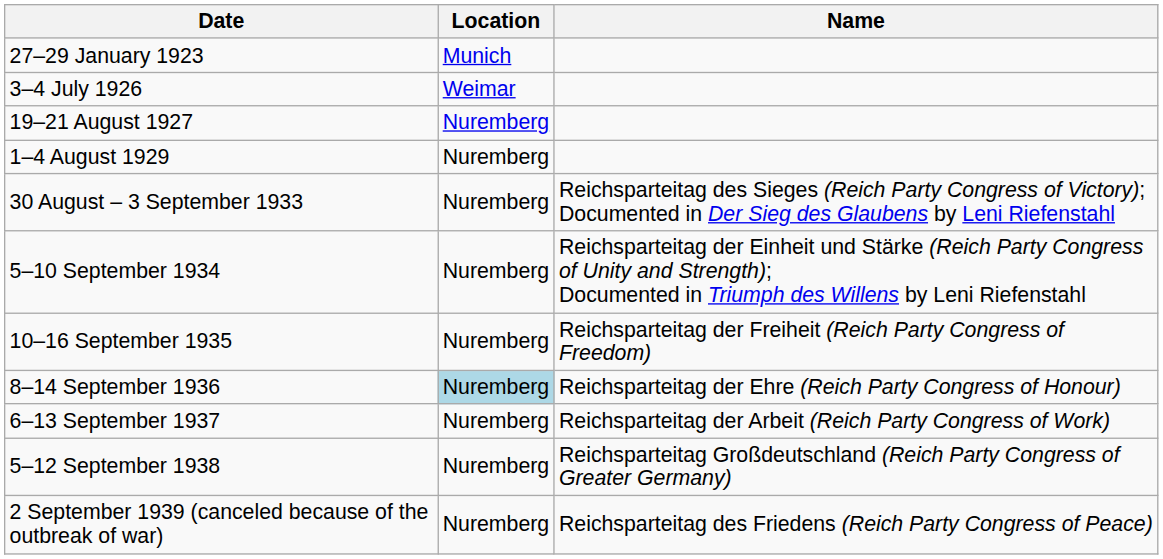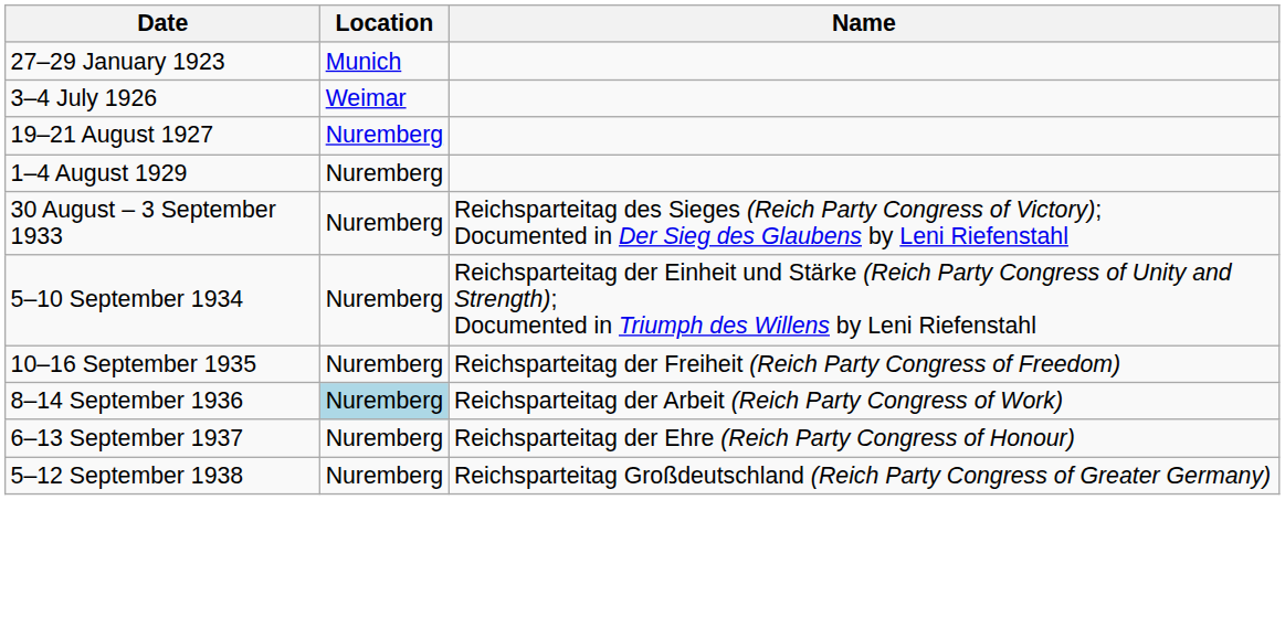8–14 September 1936 | Name: Reichsparteitag der Ehre (Reich Party Congress of Honour) -> Reichsparteitag der Arbeit (Reich Party Congress of Work)
6–13 September 1937 | Name: Reichsparteitag der Arbeit (Reich Party Congress of Work) -> Reichsparteitag der Ehre (Reich Party Congress of Honour)
- row: 2 September 1939 (canceled because of the outbreak of war) | Nuremberg | Reichsparteitag des Friedens (Reich Party Congress of Peace)
